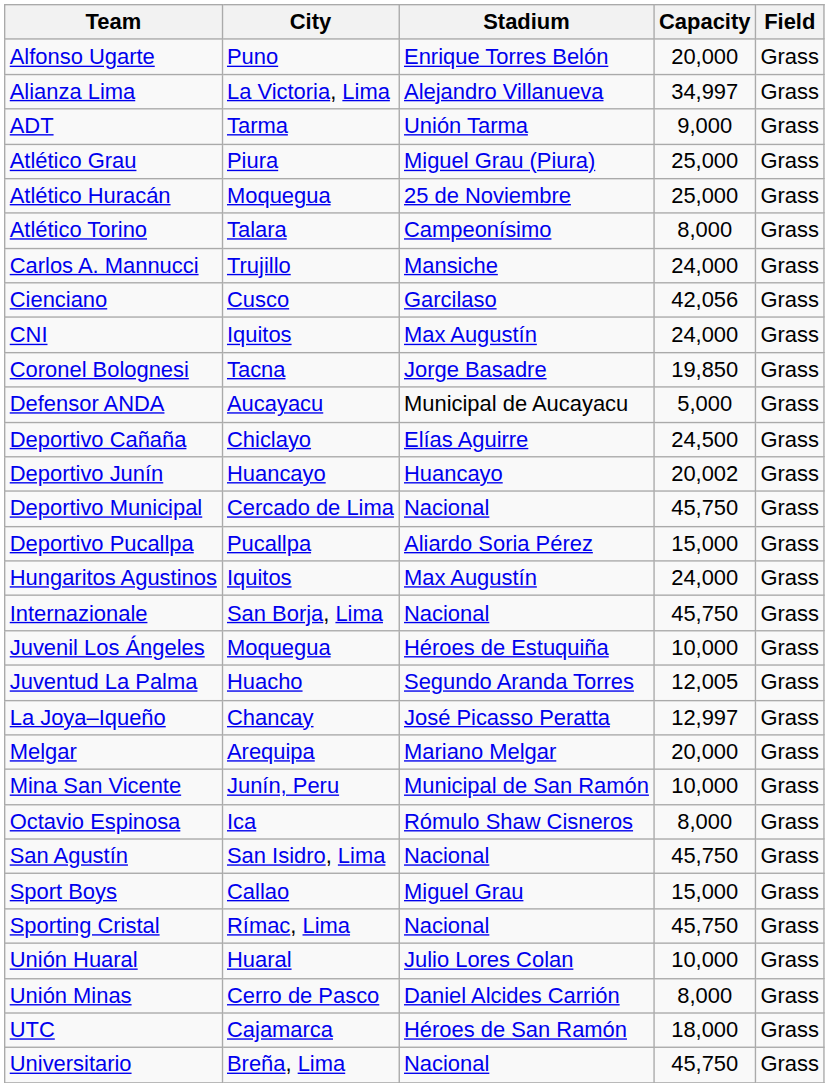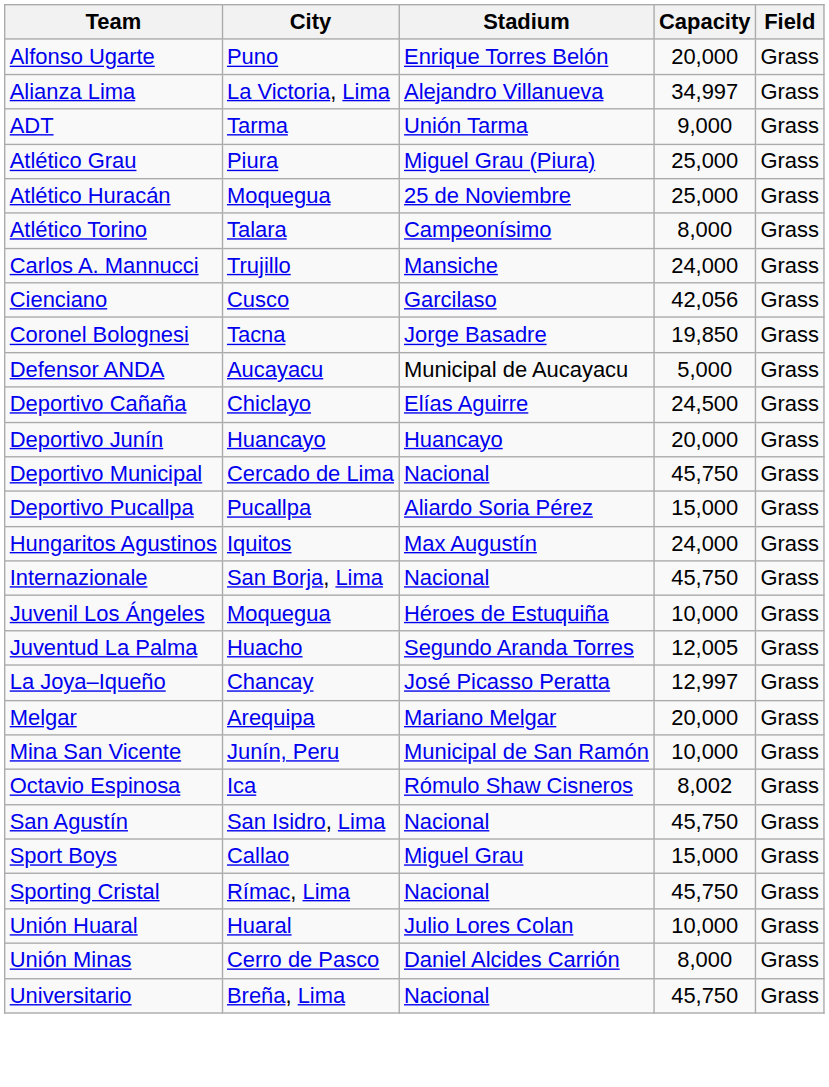- row: CNI | Iquitos | Max Augustín | 24,000 | Grass
Deportivo Junín | Capacity: 20,002 -> 20,000
Octavio Espinosa | Capacity: 8,000 -> 8,002
- row: UTC | Cajamarca | Héroes de San Ramón | 18,000 | Grass
